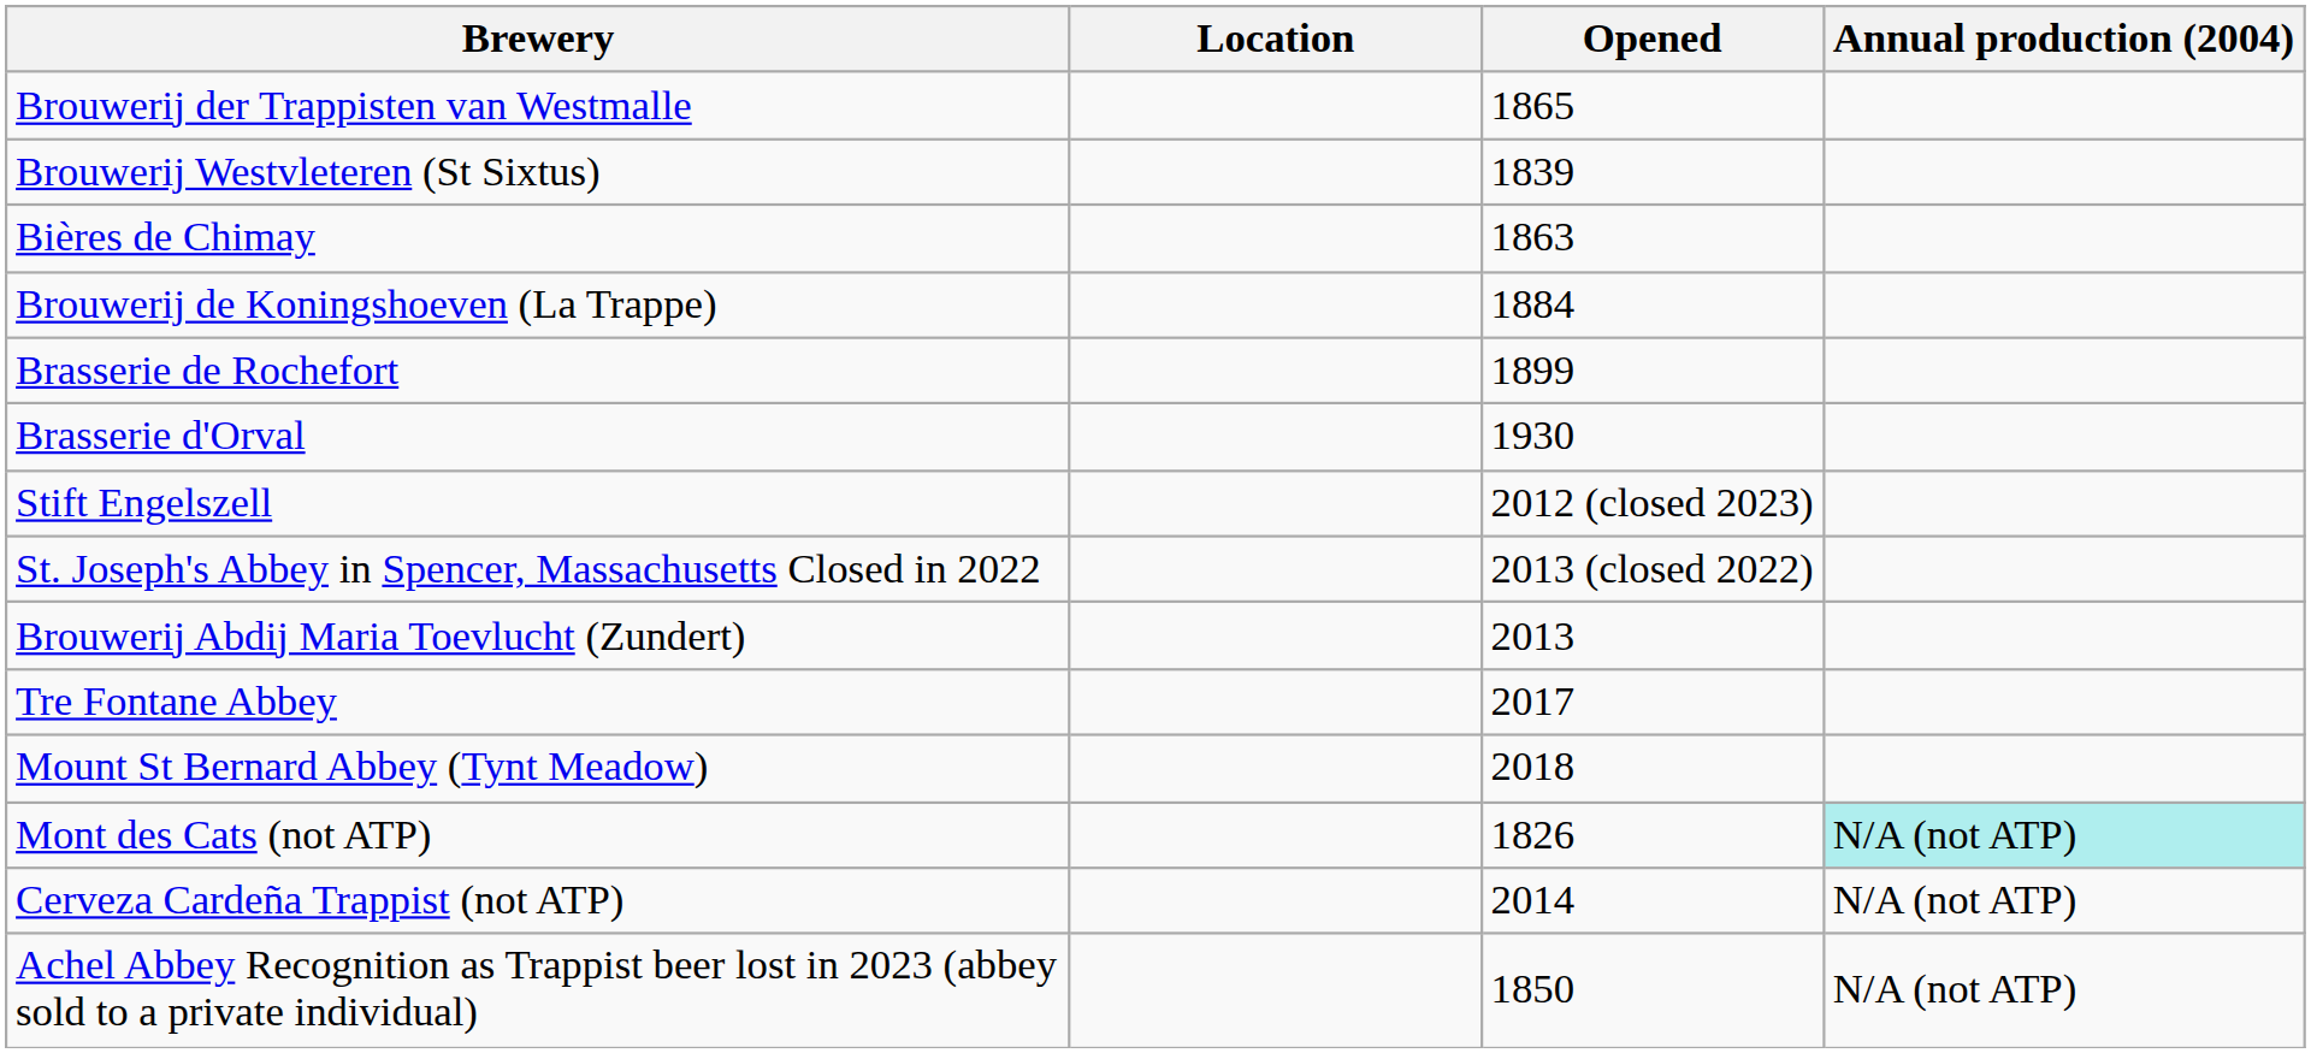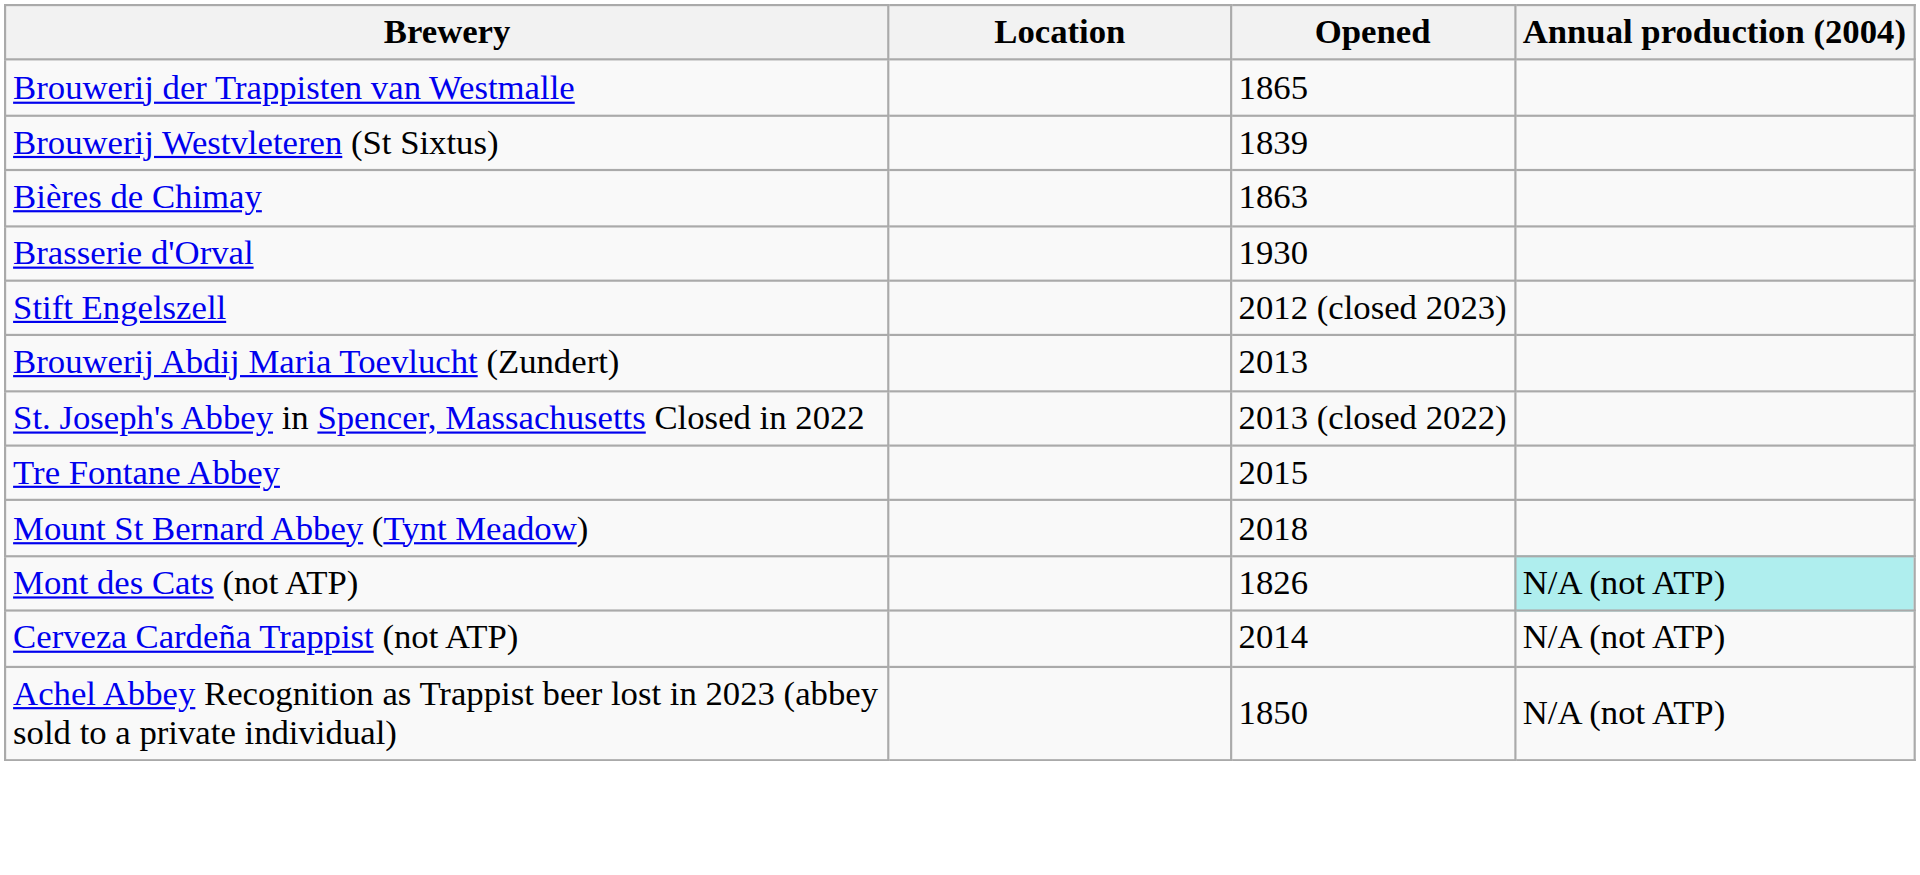- row: Brouwerij de Koningshoeven (La Trappe) | 1884
- row: Brasserie de Rochefort | 1899
rows swapped: St. Joseph's Abbey in Spencer, Massachusetts Closed in 2022 <-> Brouwerij Abdij Maria Toevlucht (Zundert)
Tre Fontane Abbey | Opened: 2017 -> 2015
